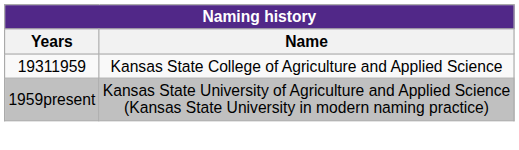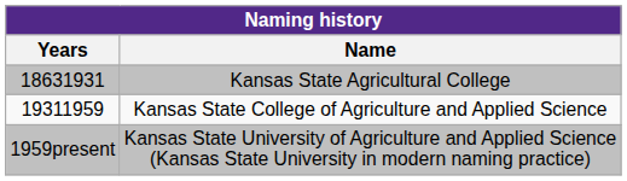+ row: 18631931 | Kansas State Agricultural College
